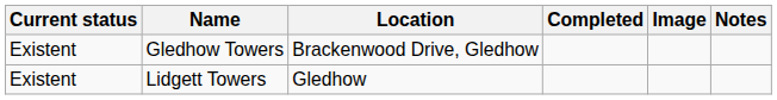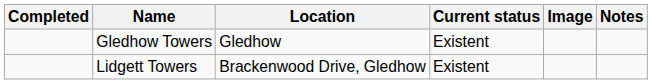columns swapped: Current status <-> Completed
Gledhow Towers | Location: Brackenwood Drive, Gledhow -> Gledhow
Lidgett Towers | Location: Gledhow -> Brackenwood Drive, Gledhow
